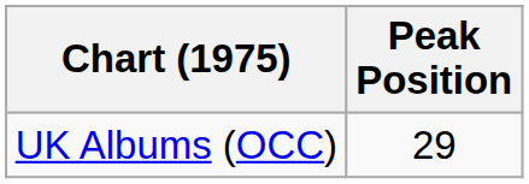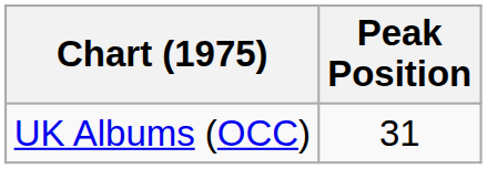UK Albums (OCC) | Peak Position: 29 -> 31
